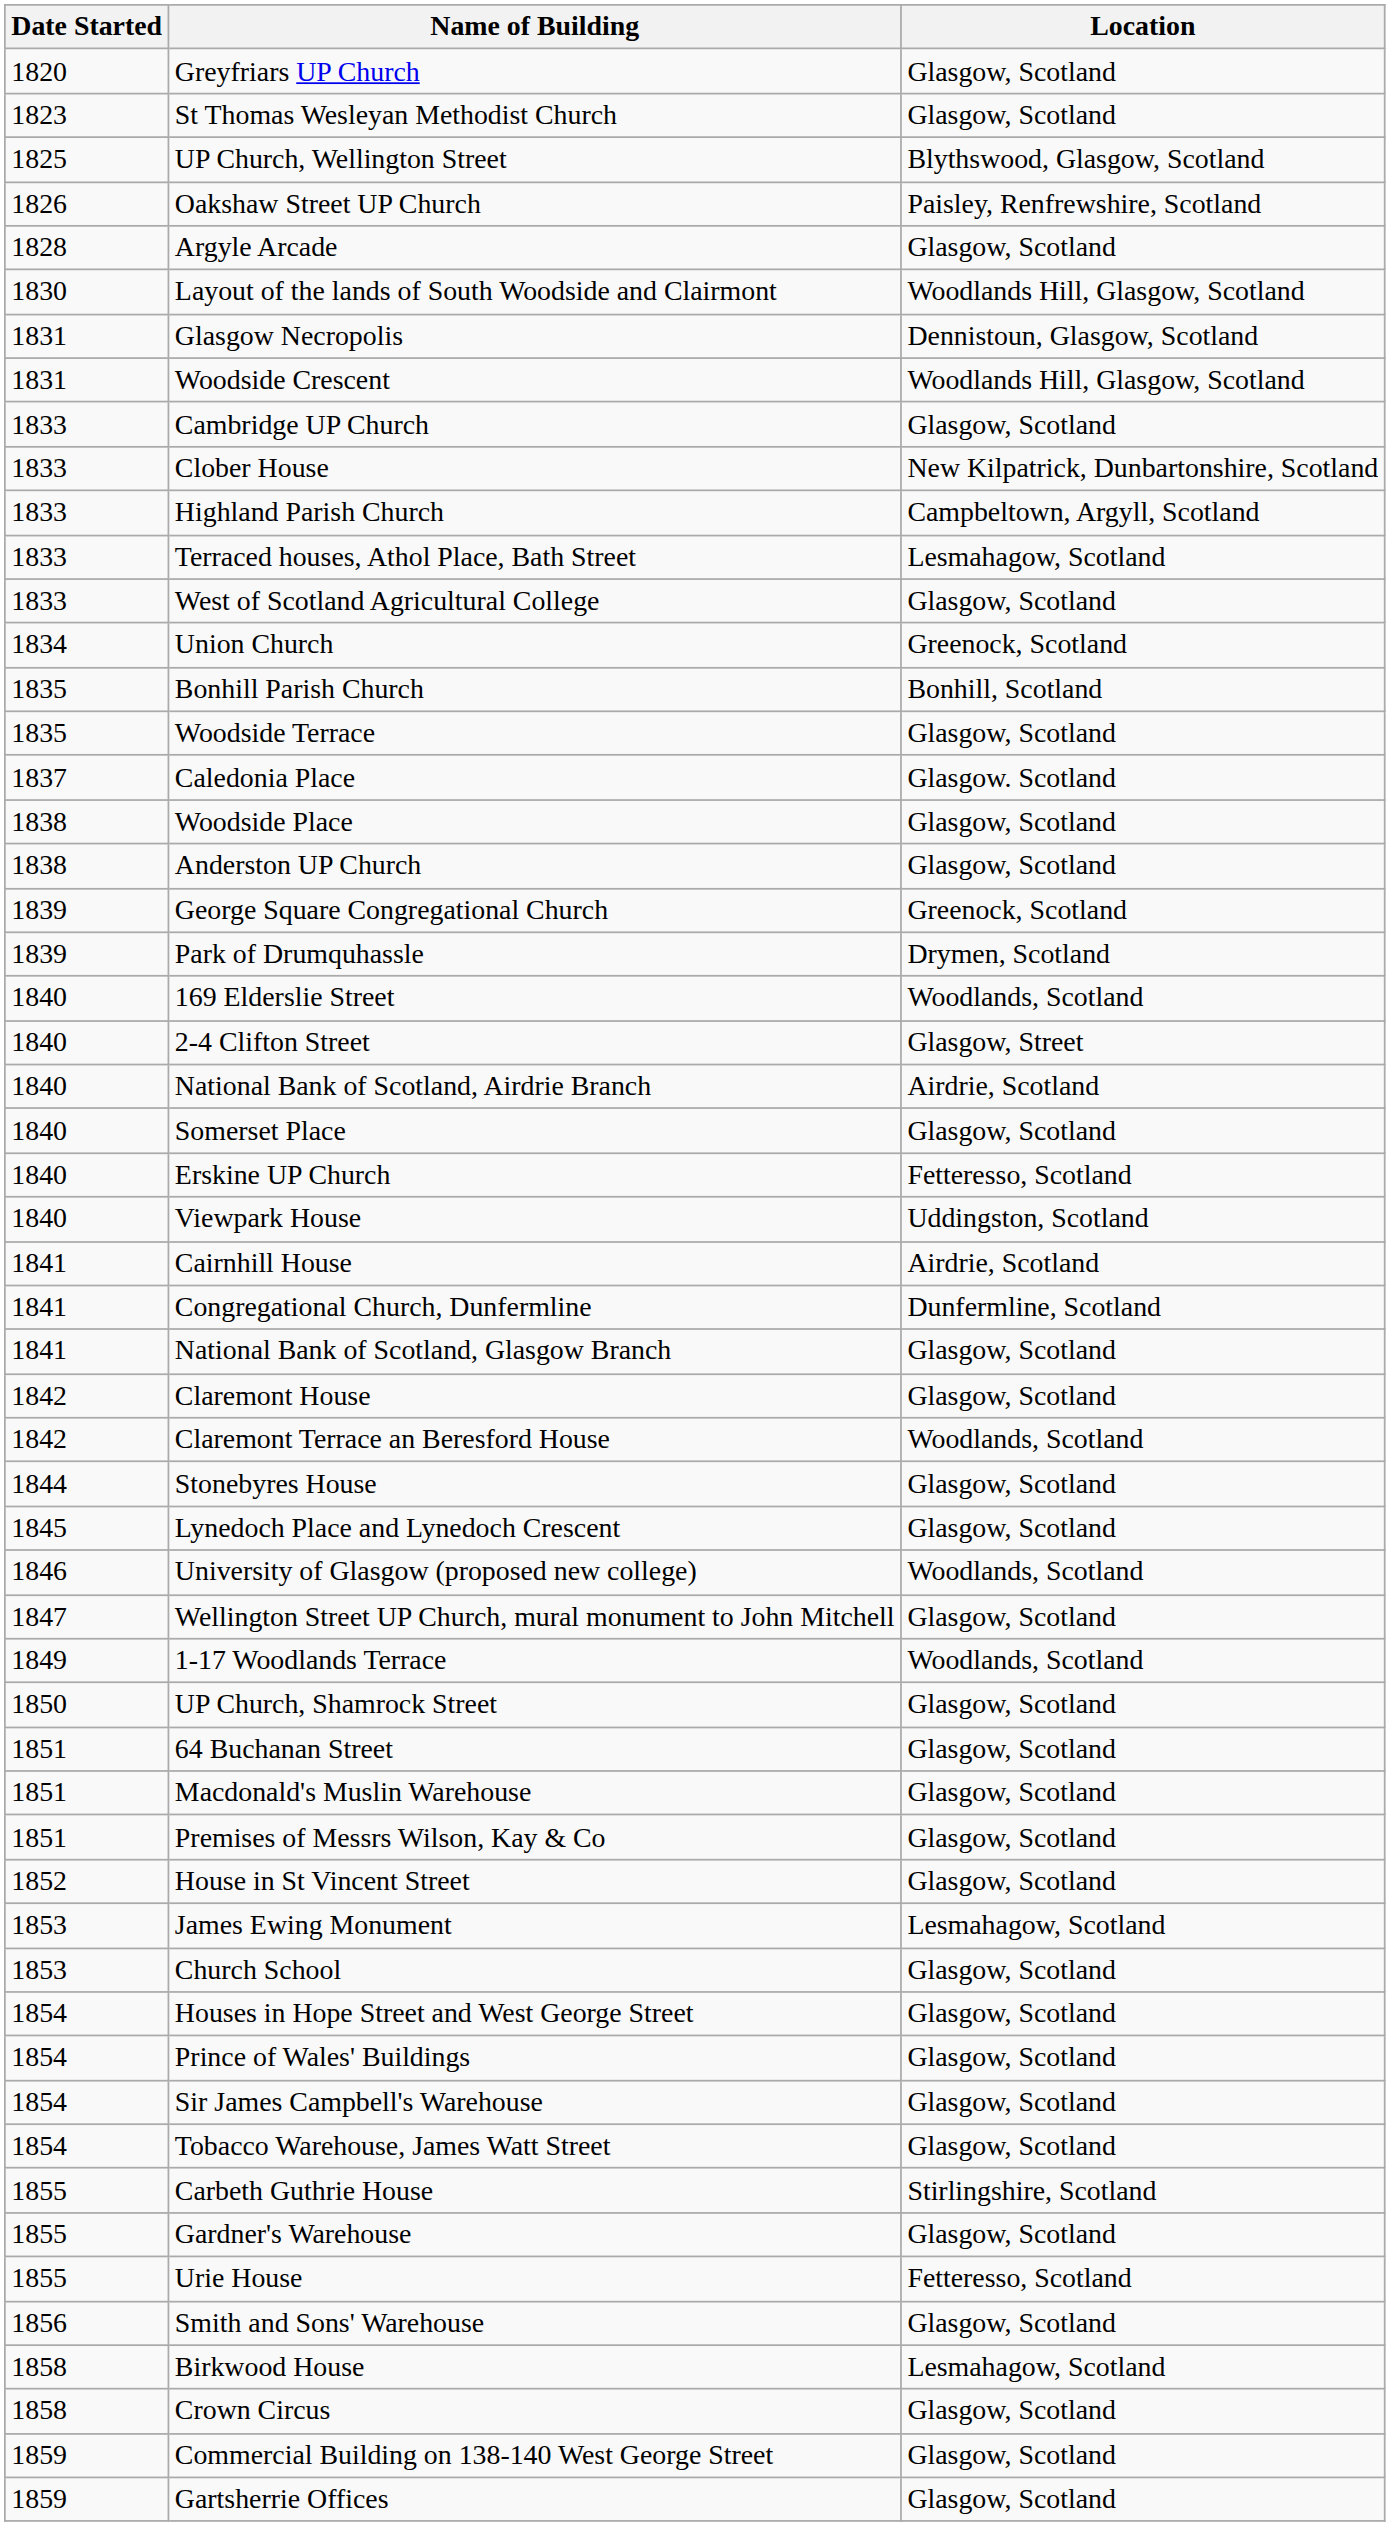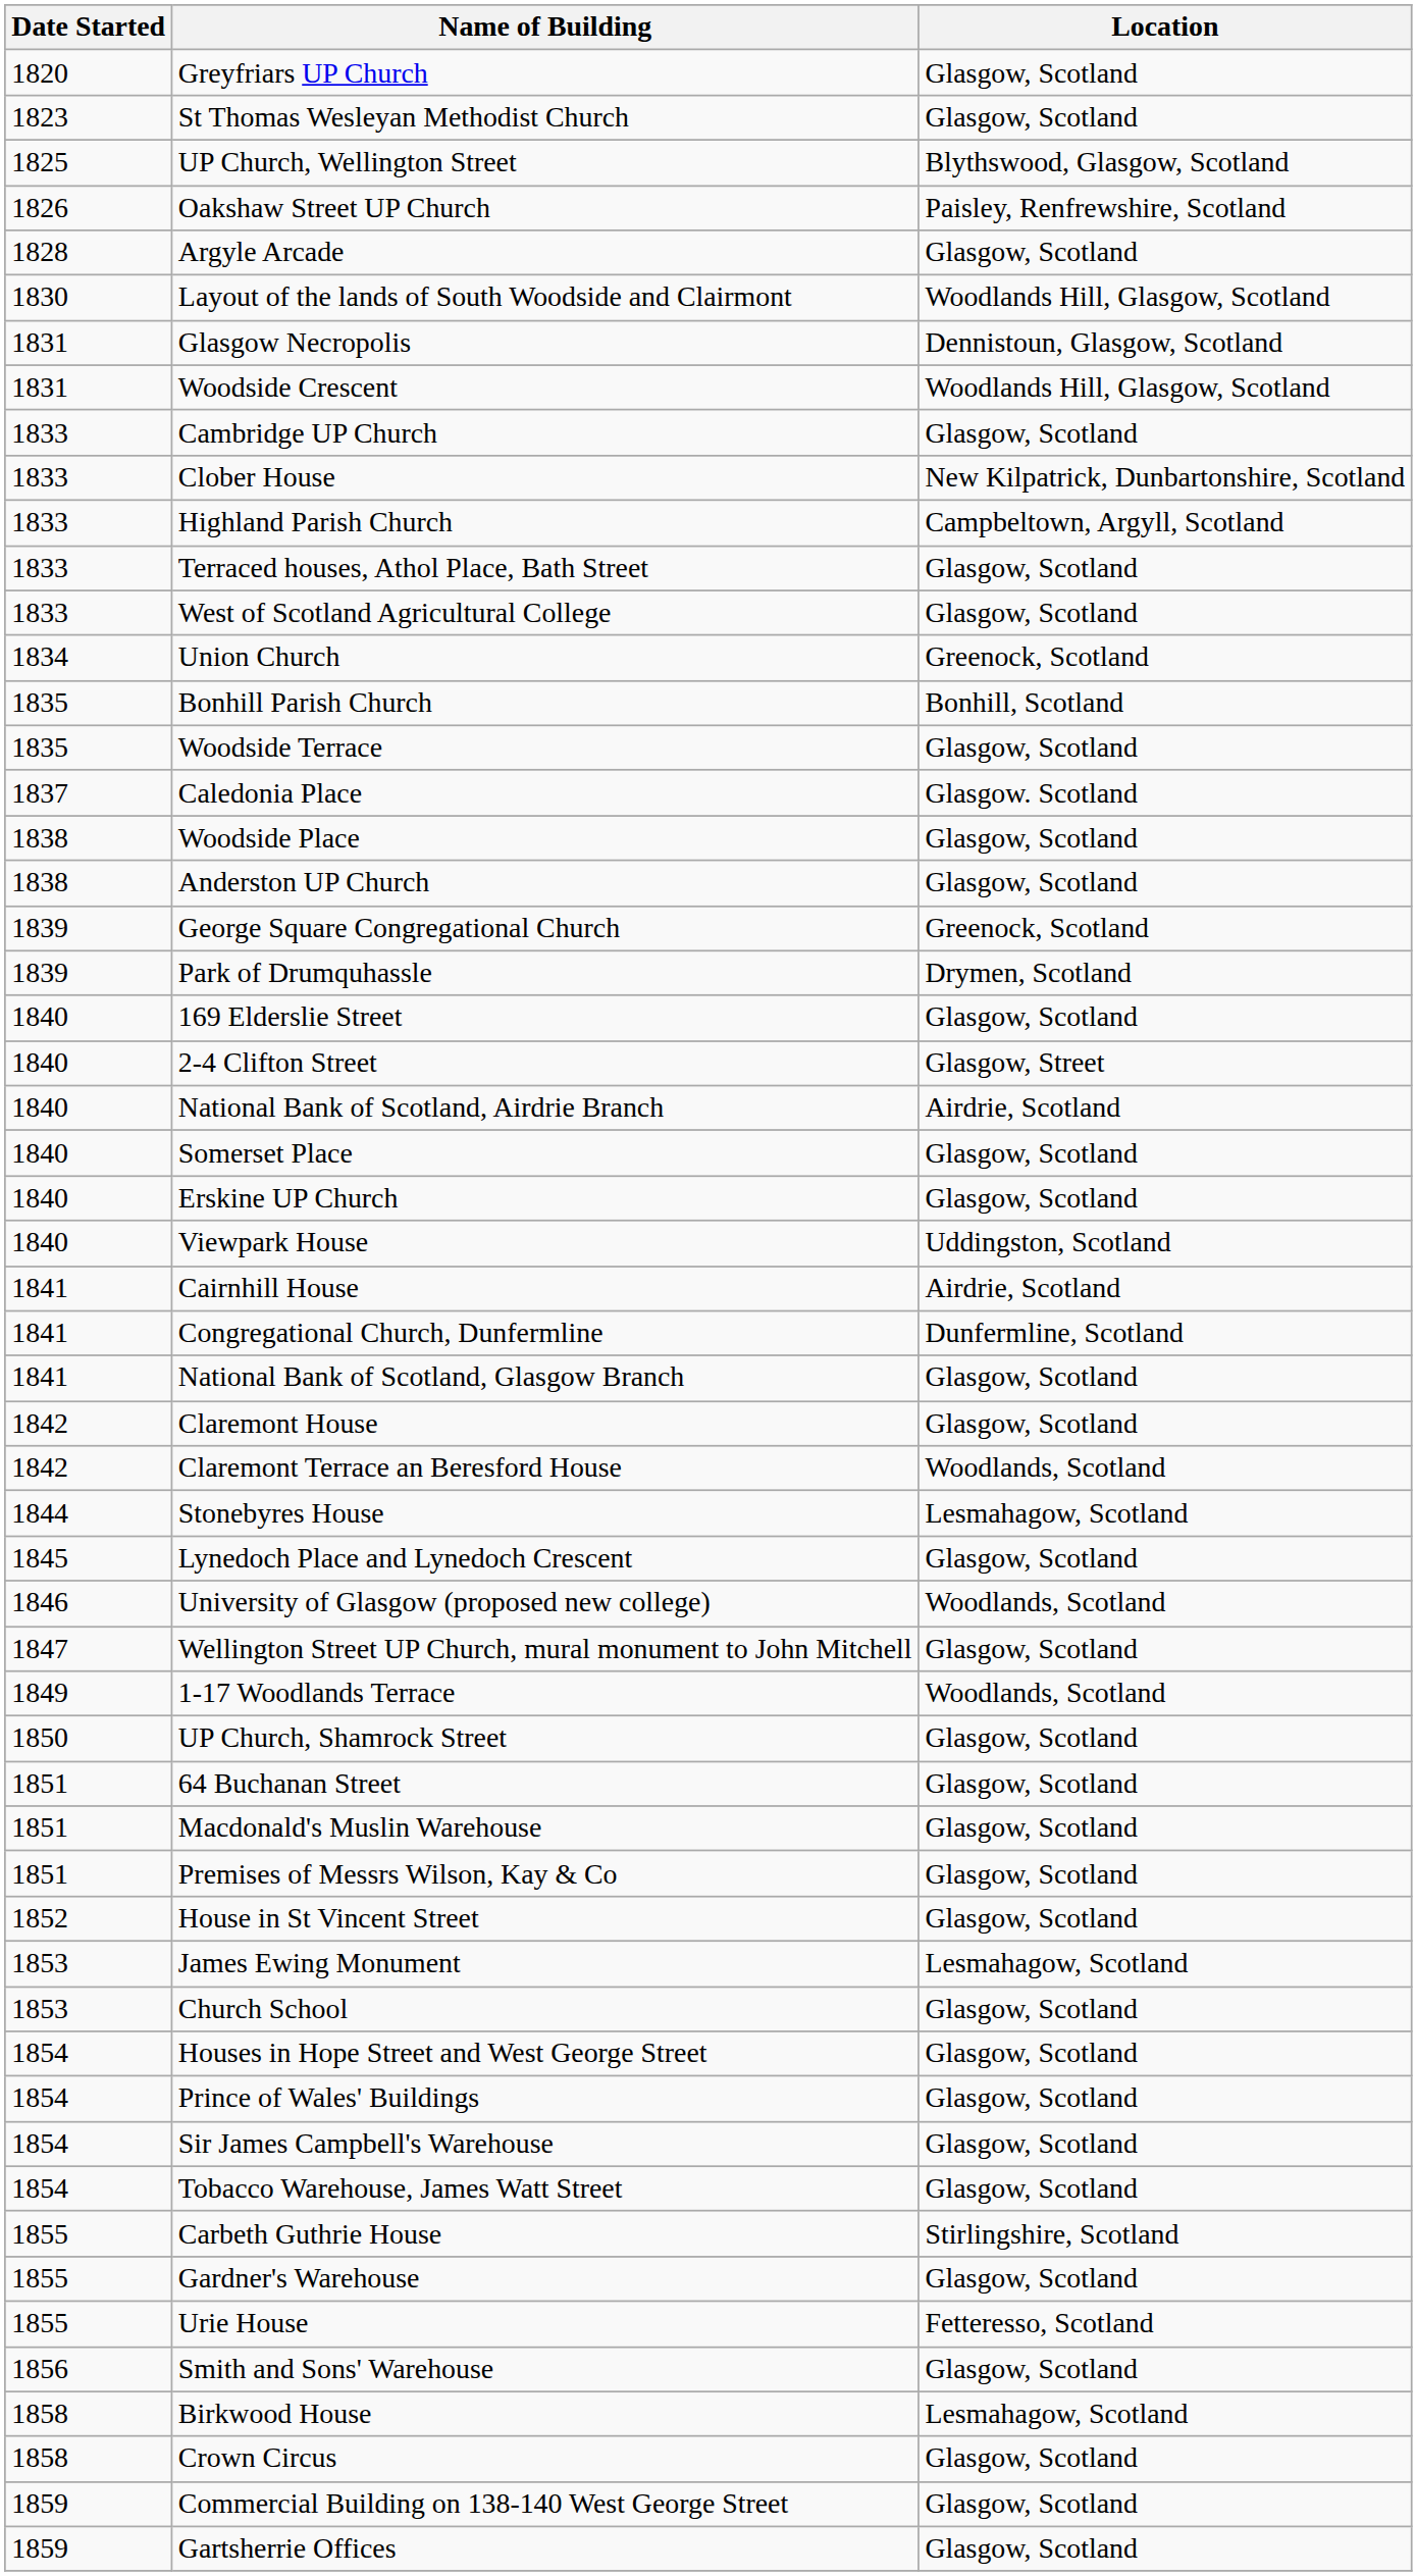Terraced houses, Athol Place, Bath Street | Location: Lesmahagow, Scotland -> Glasgow, Scotland
169 Elderslie Street | Location: Woodlands, Scotland -> Glasgow, Scotland
Erskine UP Church | Location: Fetteresso, Scotland -> Glasgow, Scotland
Stonebyres House | Location: Glasgow, Scotland -> Lesmahagow, Scotland
